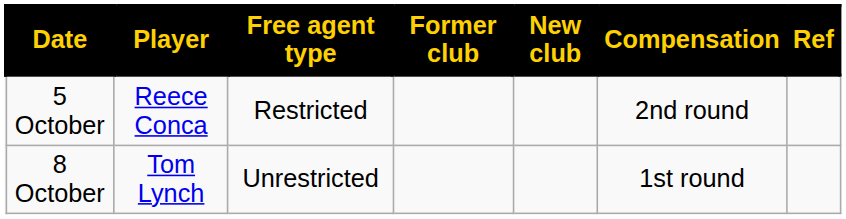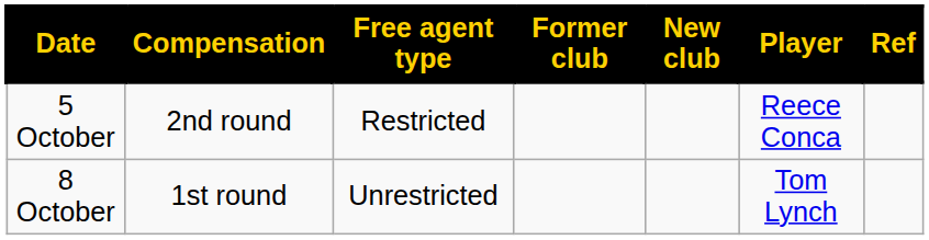columns swapped: Player <-> Compensation
